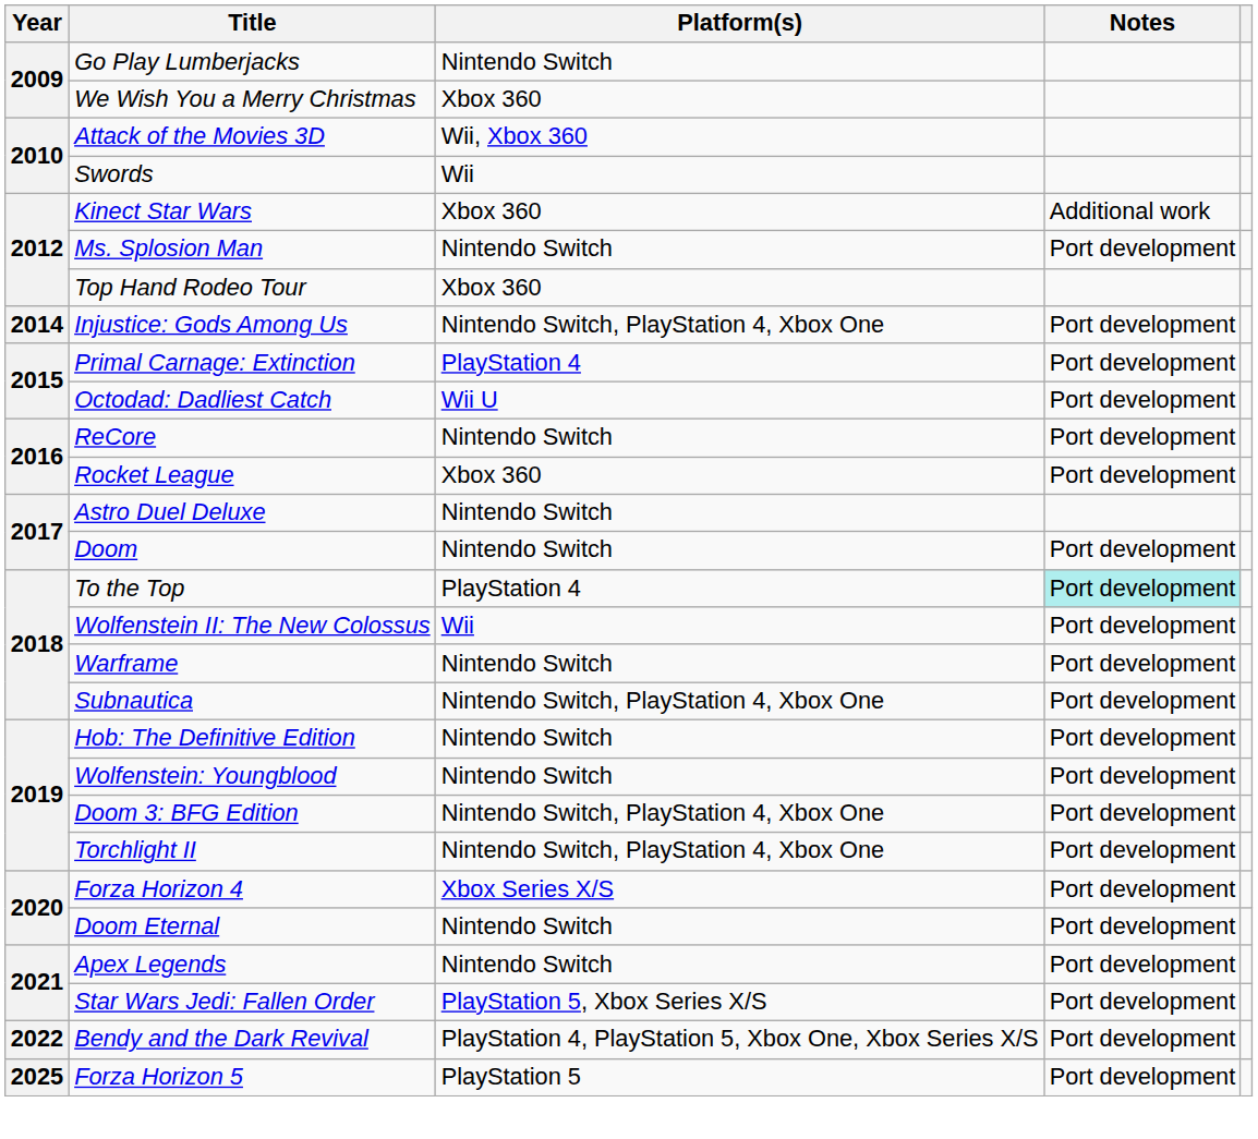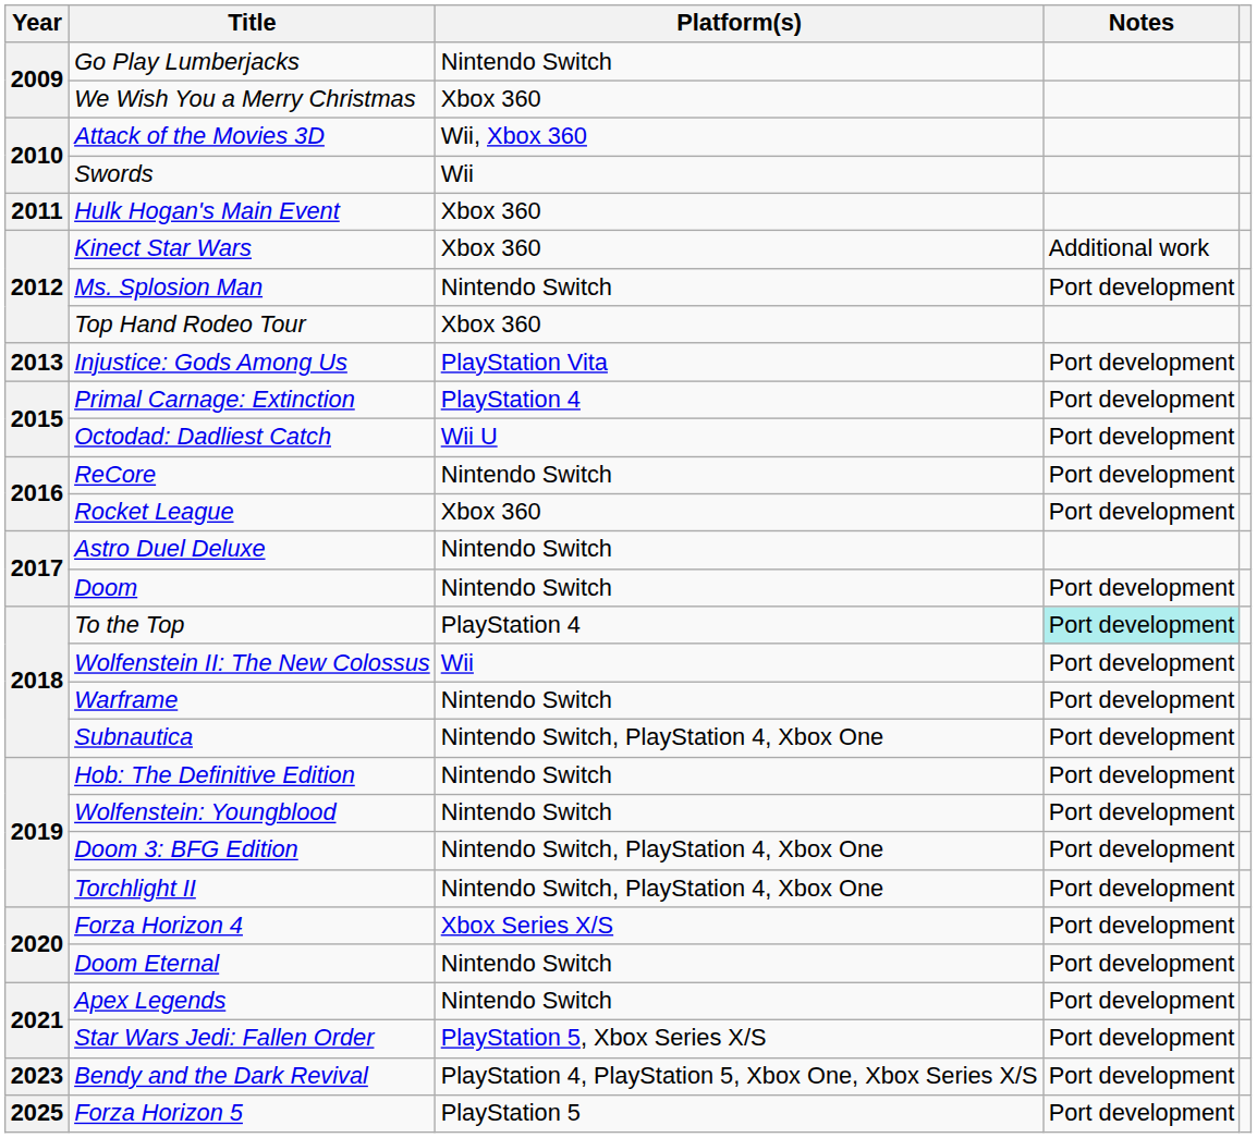+ row: 2011 | Hulk Hogan's Main Event | Xbox 360
Injustice: Gods Among Us | Year: 2014 -> 2013
Injustice: Gods Among Us | Platform(s): Nintendo Switch, PlayStation 4, Xbox One -> PlayStation Vita
Bendy and the Dark Revival | Year: 2022 -> 2023
